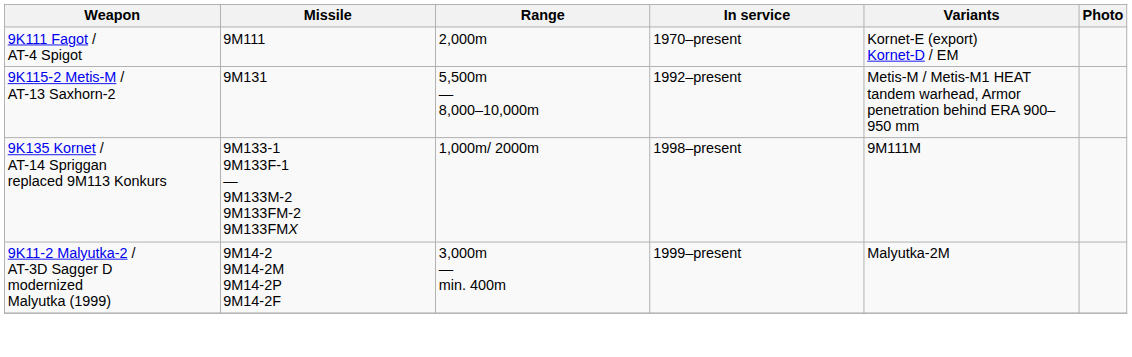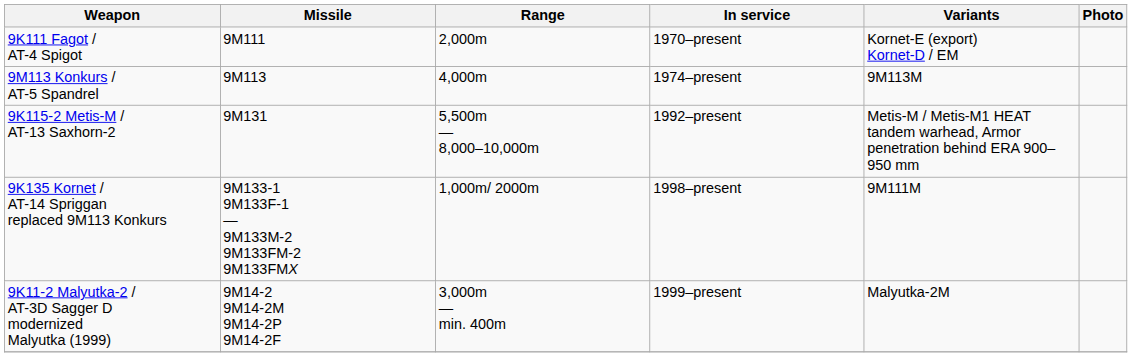+ row: 9M113 Konkurs / AT-5 Spandrel | 9M113 | 4,000m | 1974–present | 9M113M
